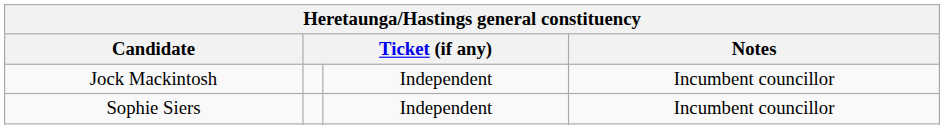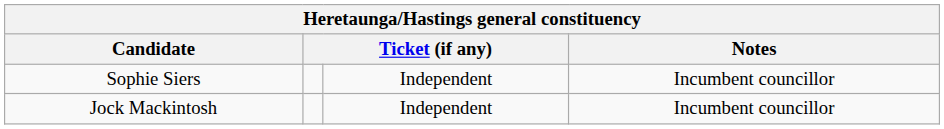rows swapped: Jock Mackintosh <-> Sophie Siers
